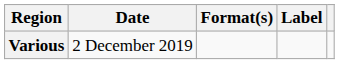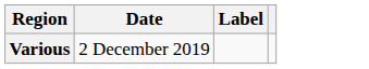- column: Format(s)
